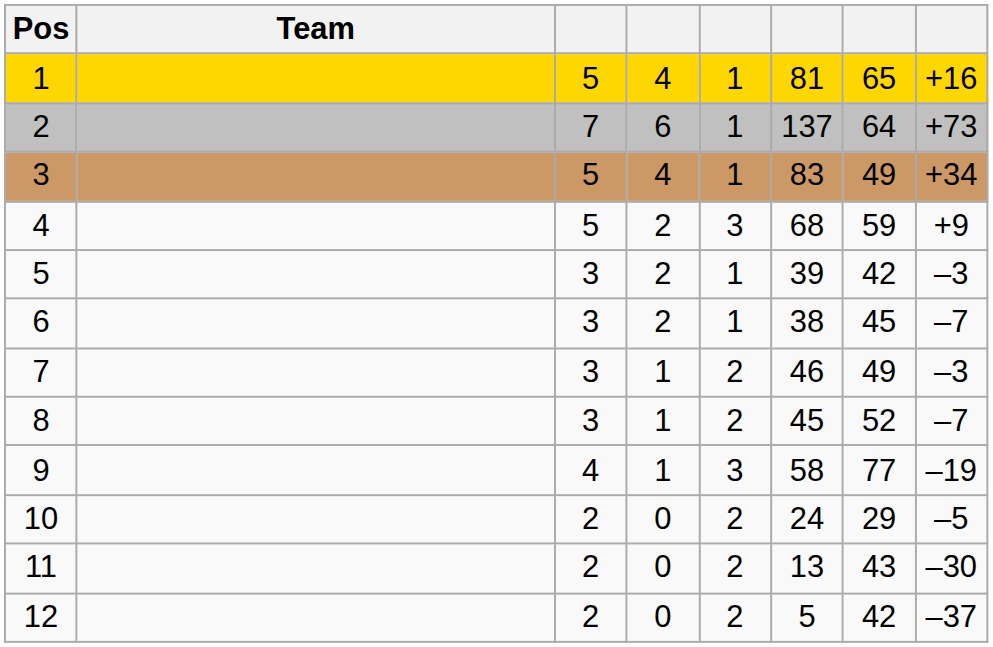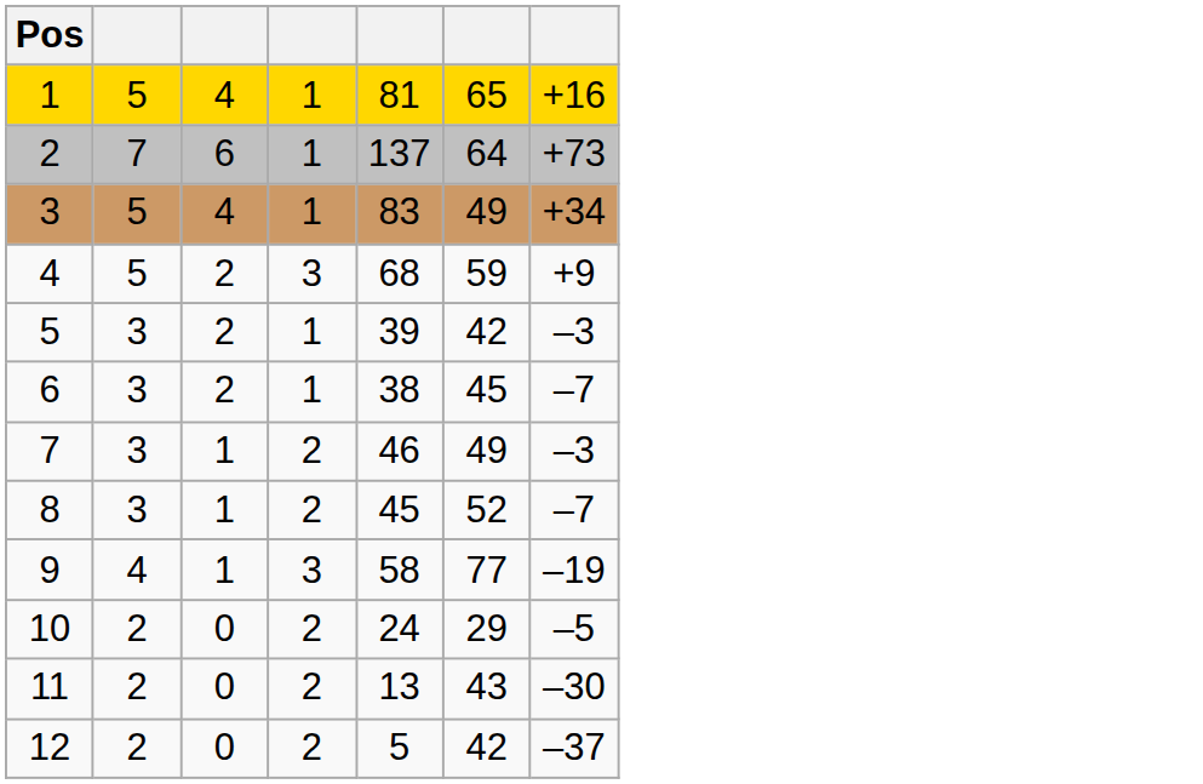- column: Team
